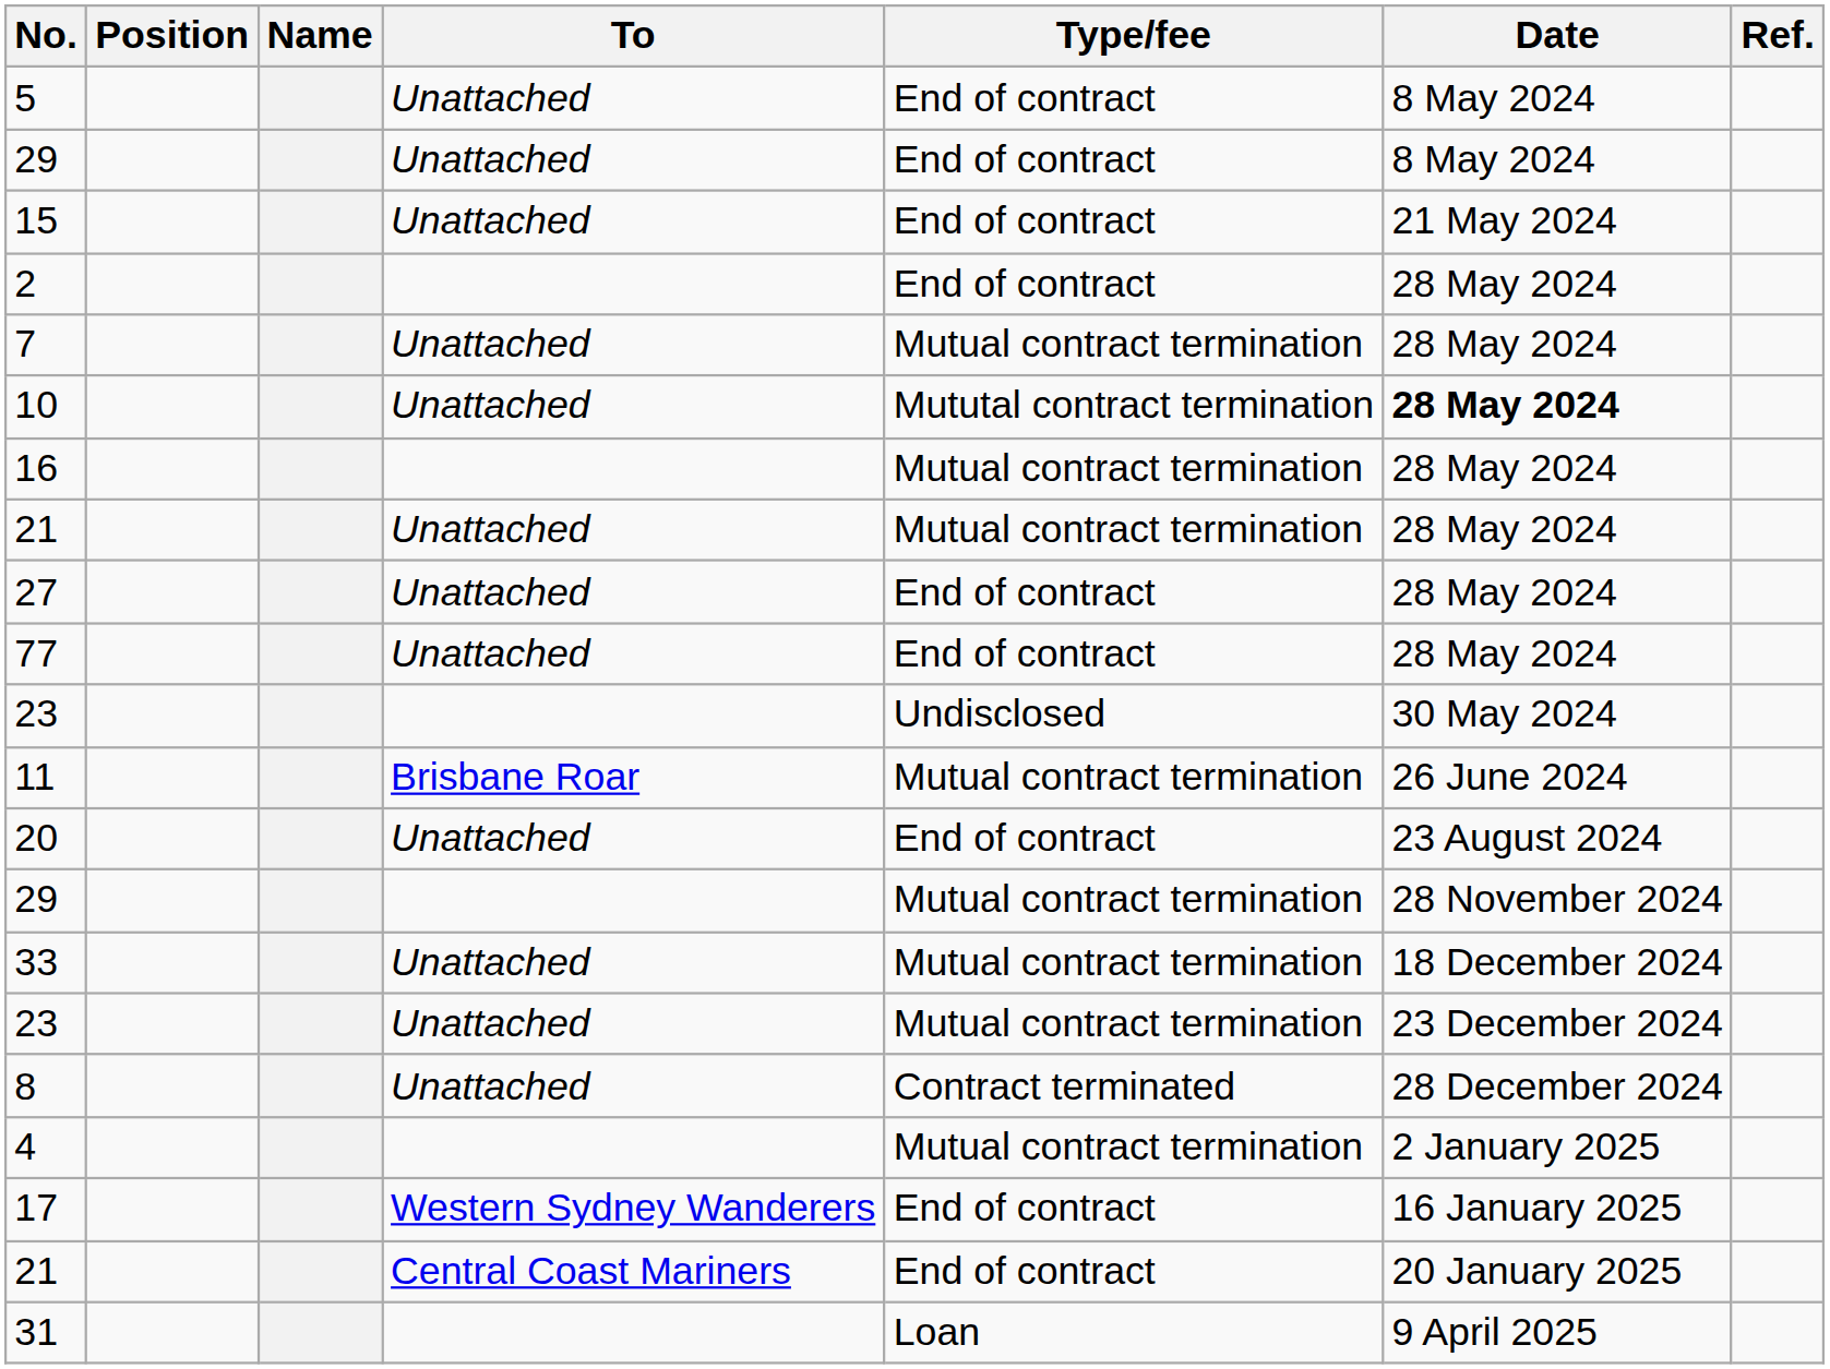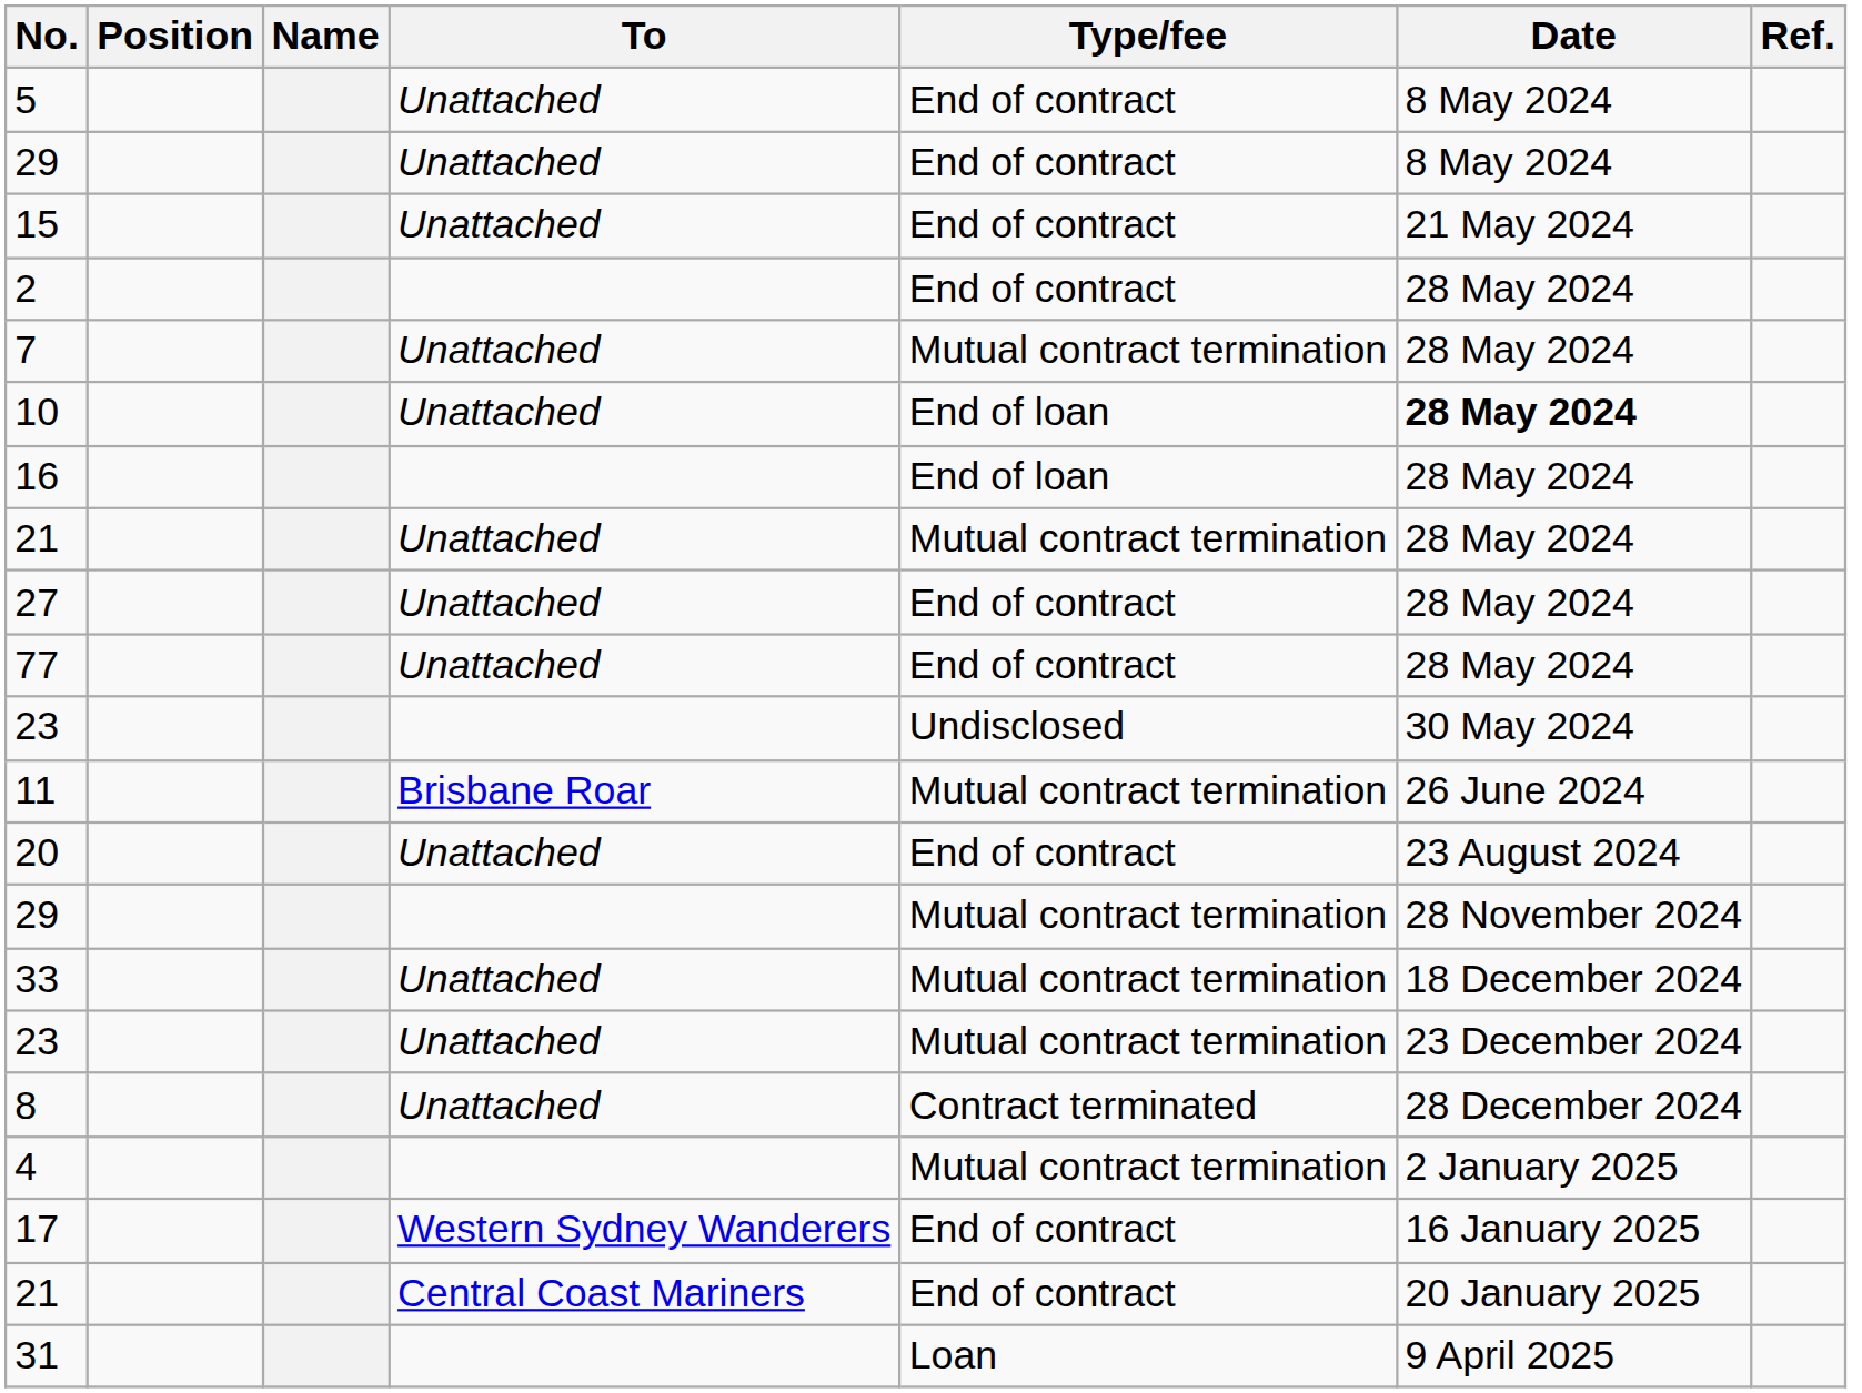10 | Type/fee: Mututal contract termination -> End of loan
16 | Type/fee: Mutual contract termination -> End of loan
